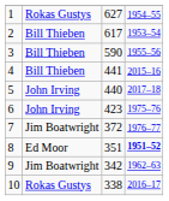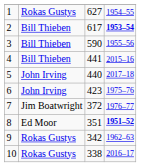2 | column 4: normal -> bold
9 | column 2: Jim Boatwright -> Rokas Gustys
